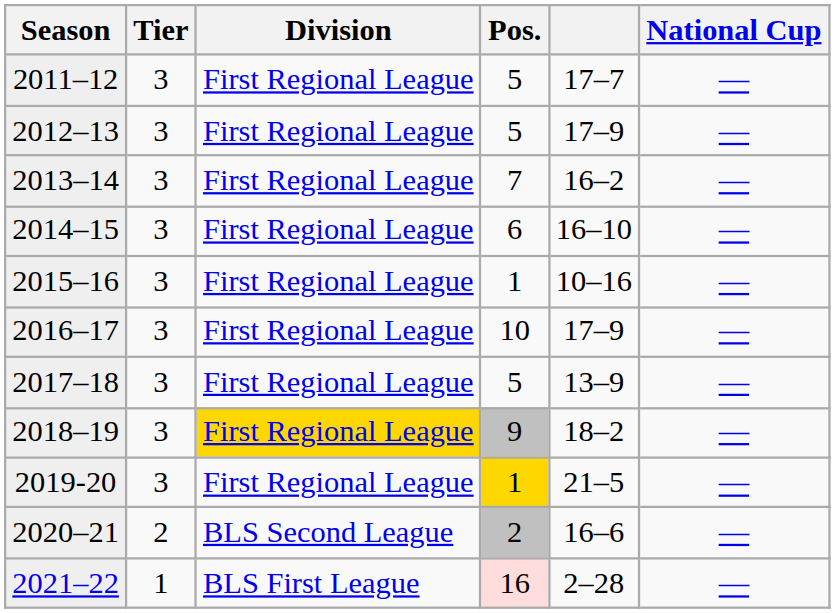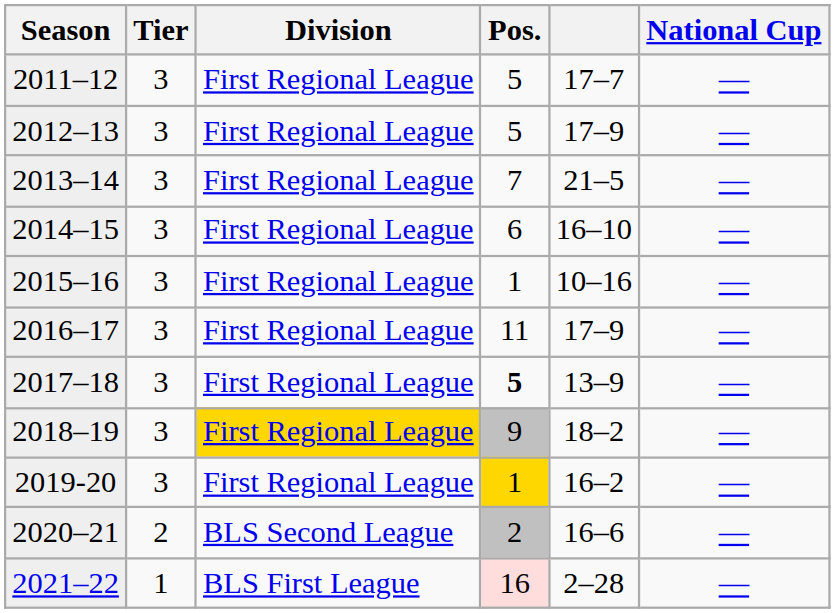2013–14 | column 5: 16–2 -> 21–5
2016–17 | Pos.: 10 -> 11
2017–18 | Pos.: normal -> bold
2019-20 | column 5: 21–5 -> 16–2
